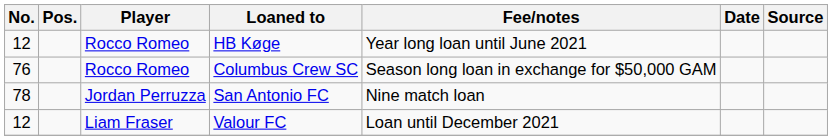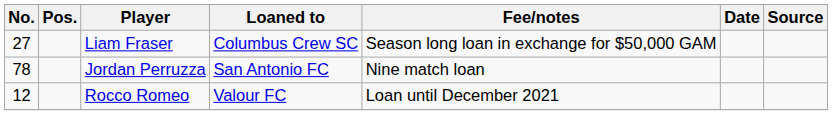- row: 12 | Rocco Romeo | HB Køge | Year long loan until June 2021
Columbus Crew SC | No.: 76 -> 27
Columbus Crew SC | Player: Rocco Romeo -> Liam Fraser
Valour FC | Player: Liam Fraser -> Rocco Romeo
